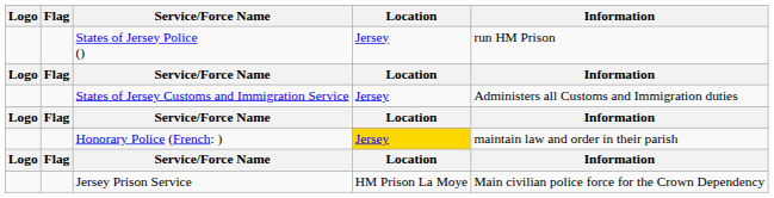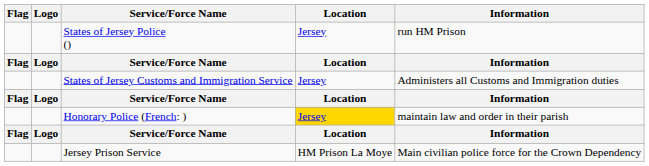columns swapped: Flag <-> Logo
